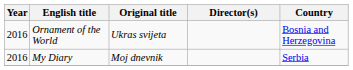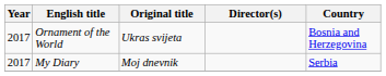Ornament of the World | Year: 2016 -> 2017
My Diary | Year: 2016 -> 2017
